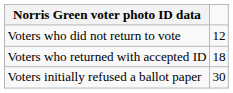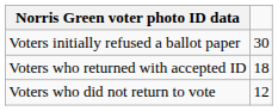rows swapped: Voters initially refused a ballot paper <-> Voters who did not return to vote
